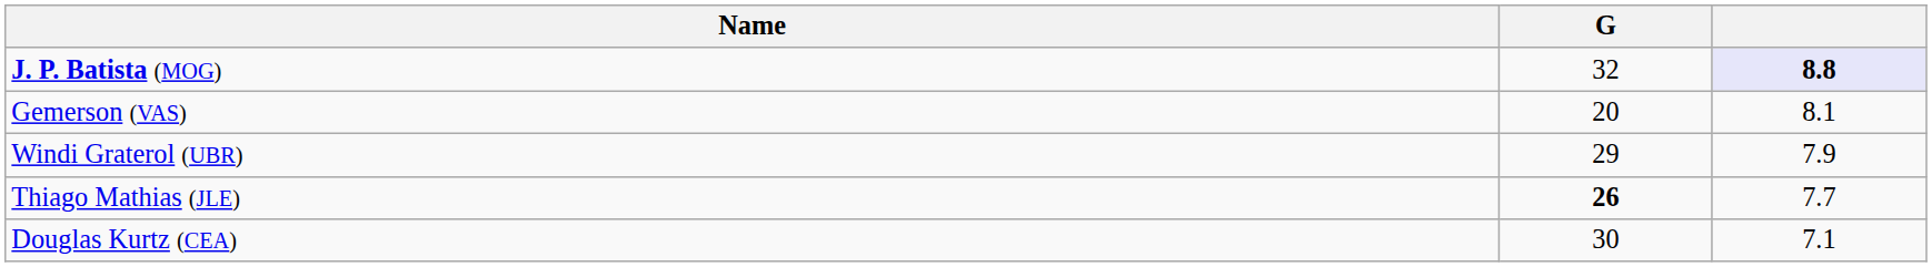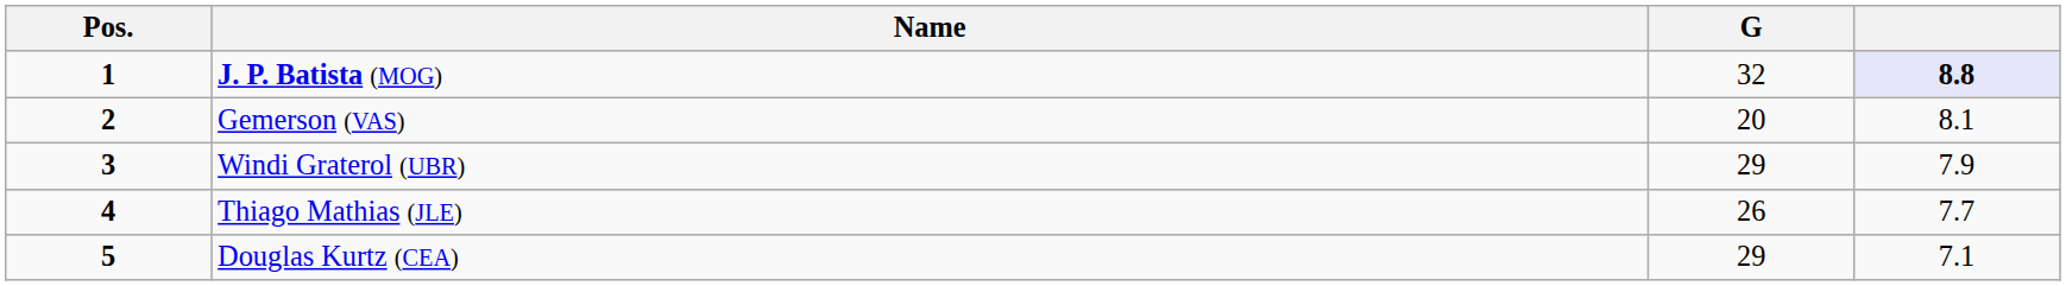+ column: Pos. | 1 | 2 | 3 | 4 | 5
Thiago Mathias (JLE) | G: bold -> normal
Douglas Kurtz (CEA) | G: 30 -> 29
